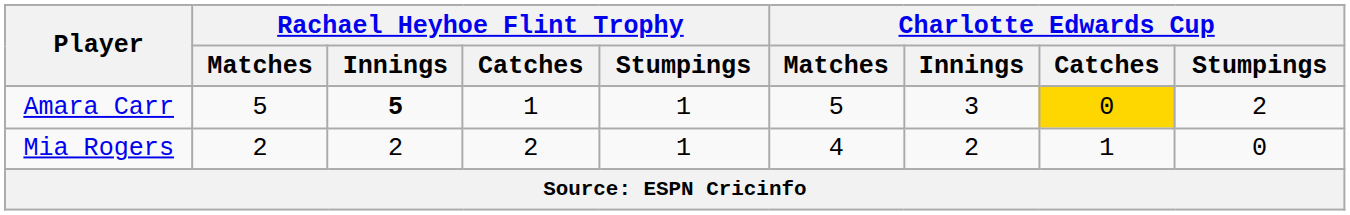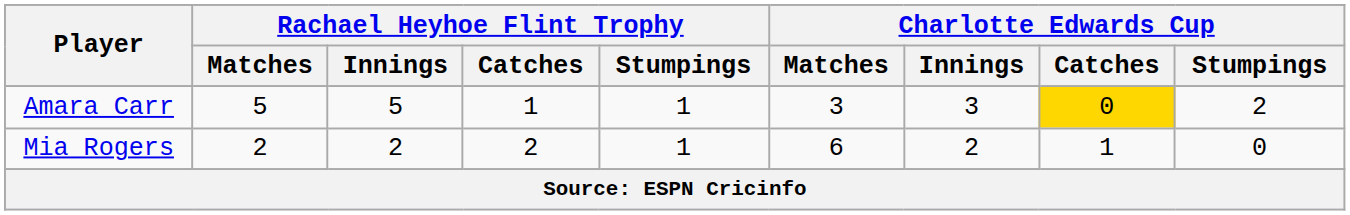Amara Carr | Rachael Heyhoe Flint Trophy / Innings: bold -> normal
Amara Carr | Charlotte Edwards Cup / Matches: 5 -> 3
Mia Rogers | Charlotte Edwards Cup / Matches: 4 -> 6
